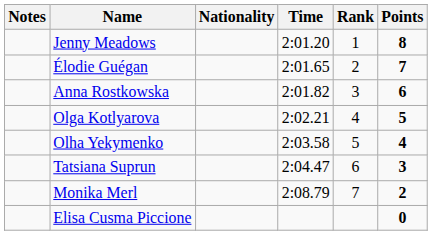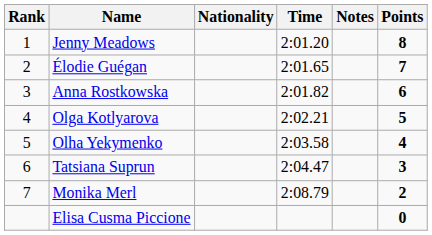columns swapped: Rank <-> Notes
